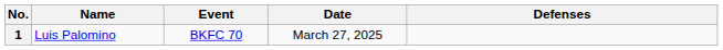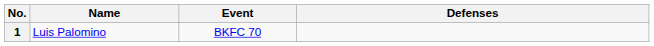- column: Date | March 27, 2025
